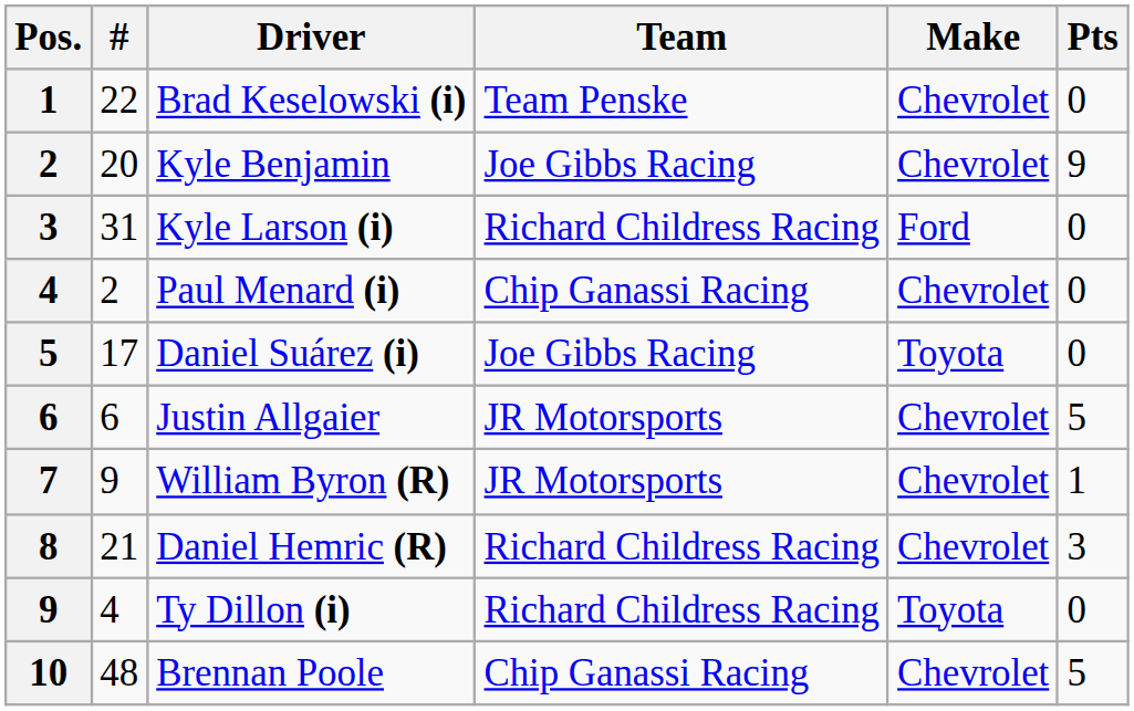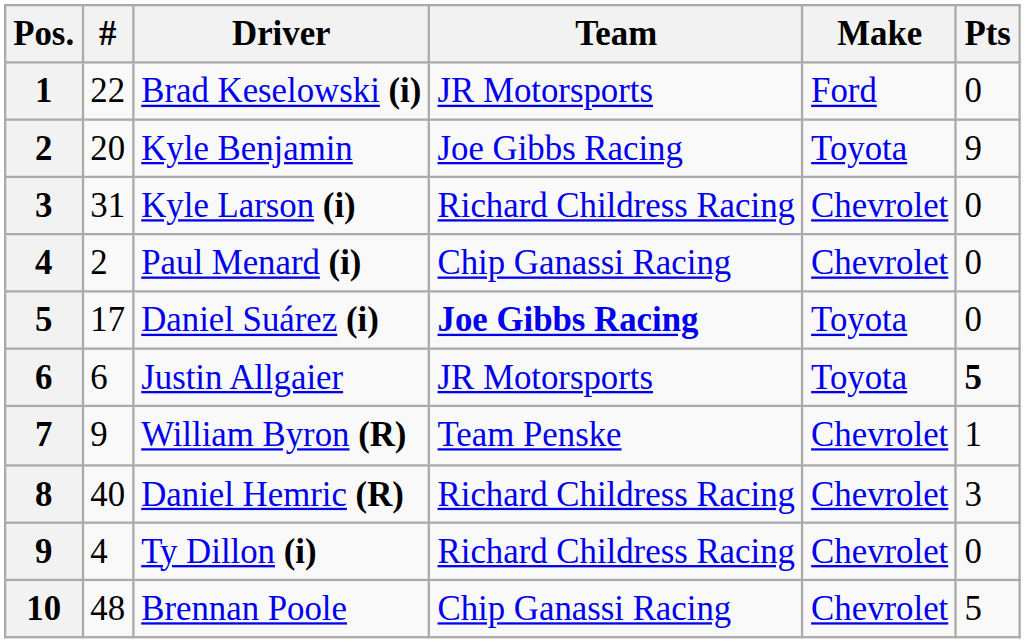Brad Keselowski (i) | Team: Team Penske -> JR Motorsports
Brad Keselowski (i) | Make: Chevrolet -> Ford
Kyle Benjamin | Make: Chevrolet -> Toyota
Kyle Larson (i) | Make: Ford -> Chevrolet
Daniel Suárez (i) | Team: normal -> bold
Justin Allgaier | Make: Chevrolet -> Toyota
Justin Allgaier | Pts: normal -> bold
William Byron (R) | Team: JR Motorsports -> Team Penske
Daniel Hemric (R) | #: 21 -> 40
Ty Dillon (i) | Make: Toyota -> Chevrolet
